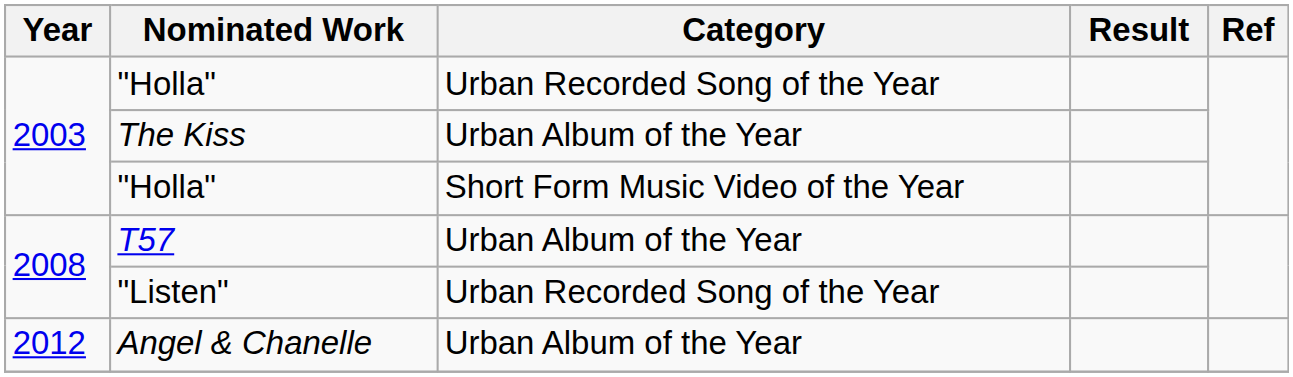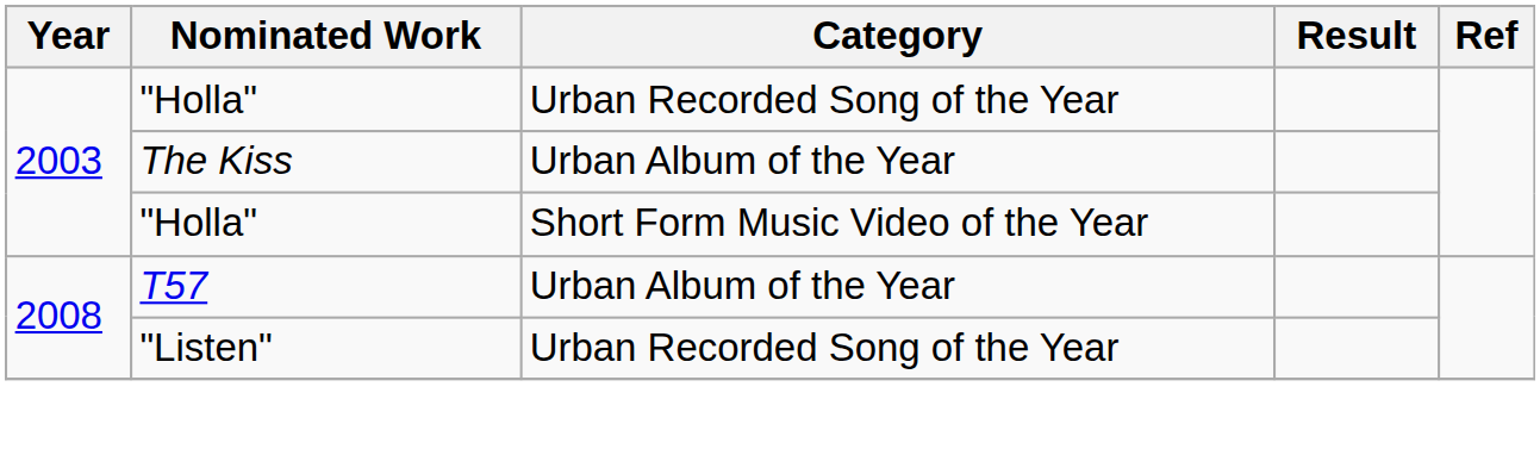- row: 2012 | Angel & Chanelle | Urban Album of the Year
